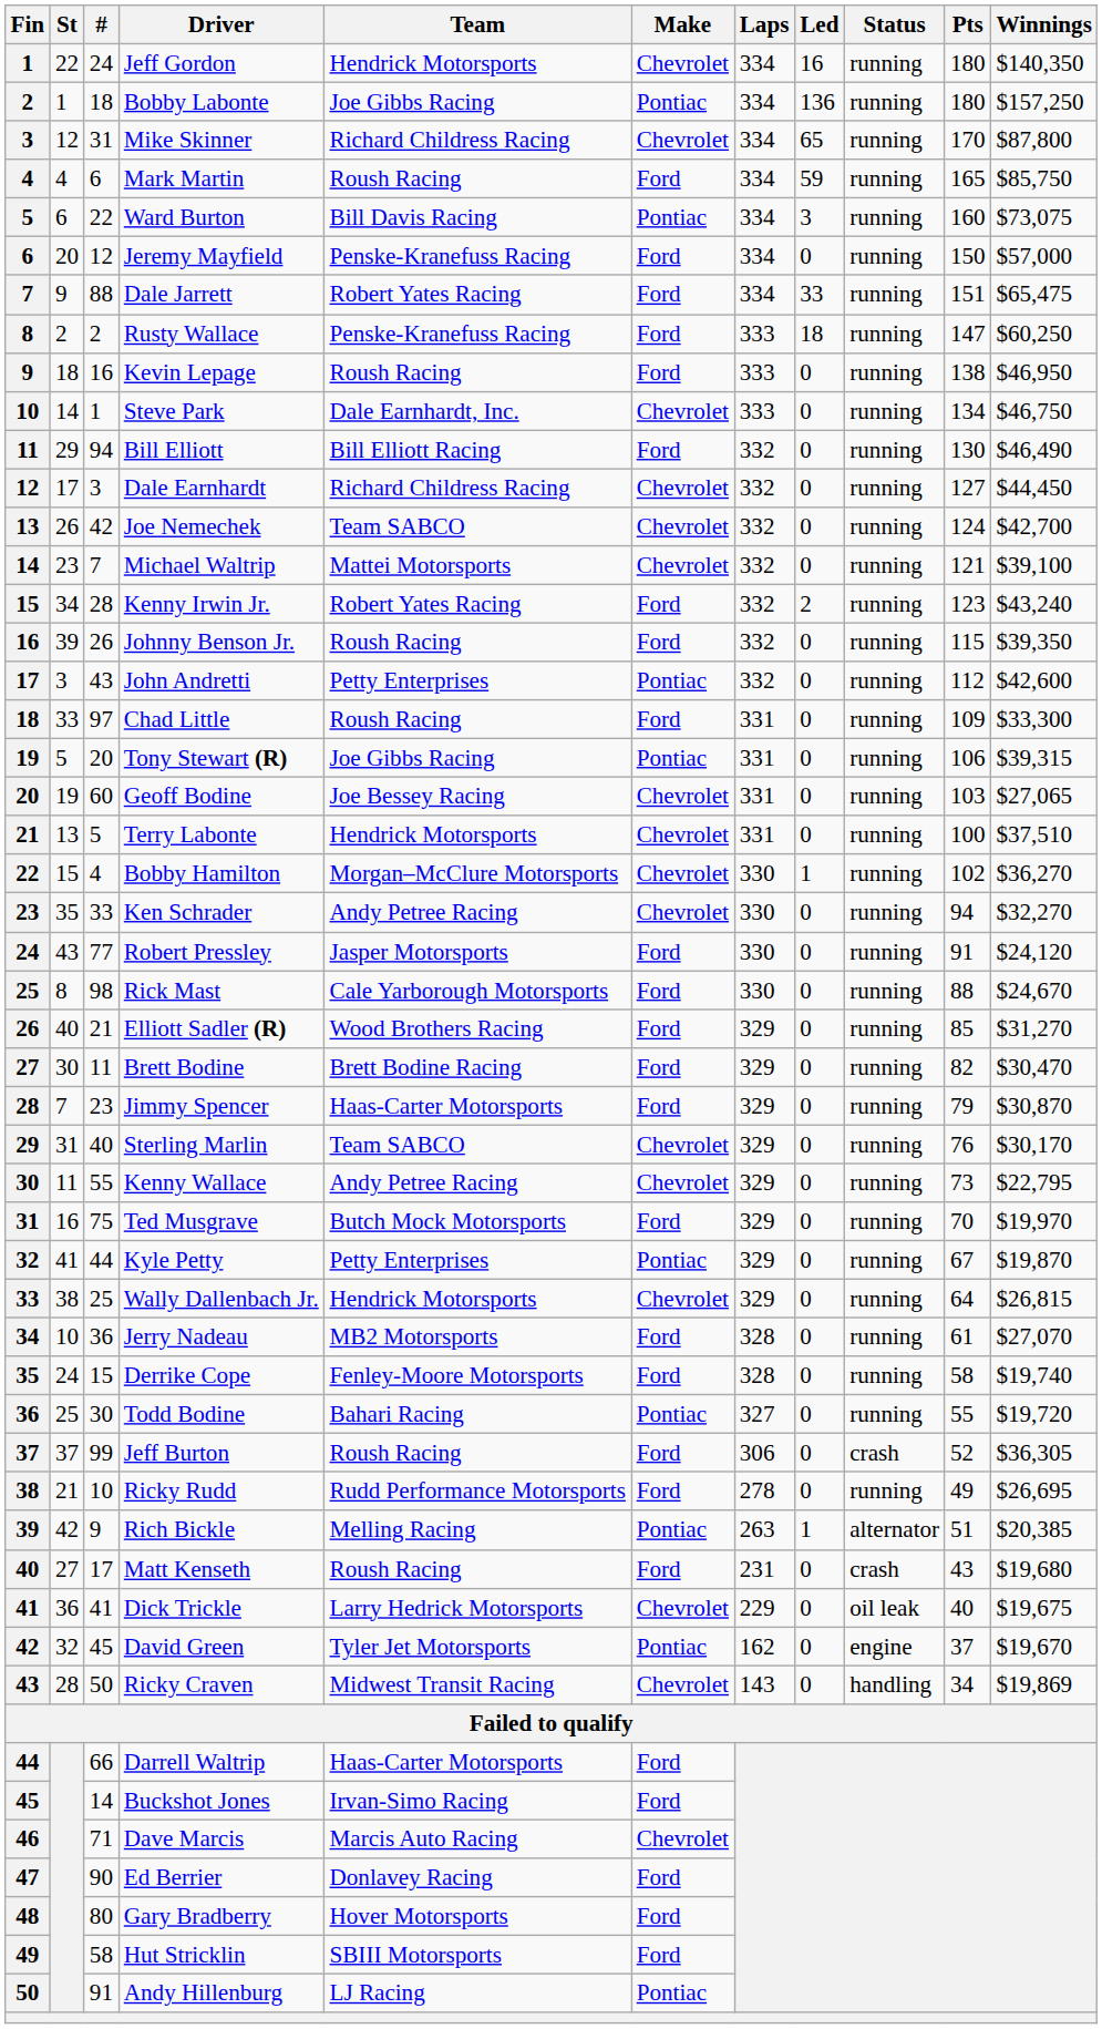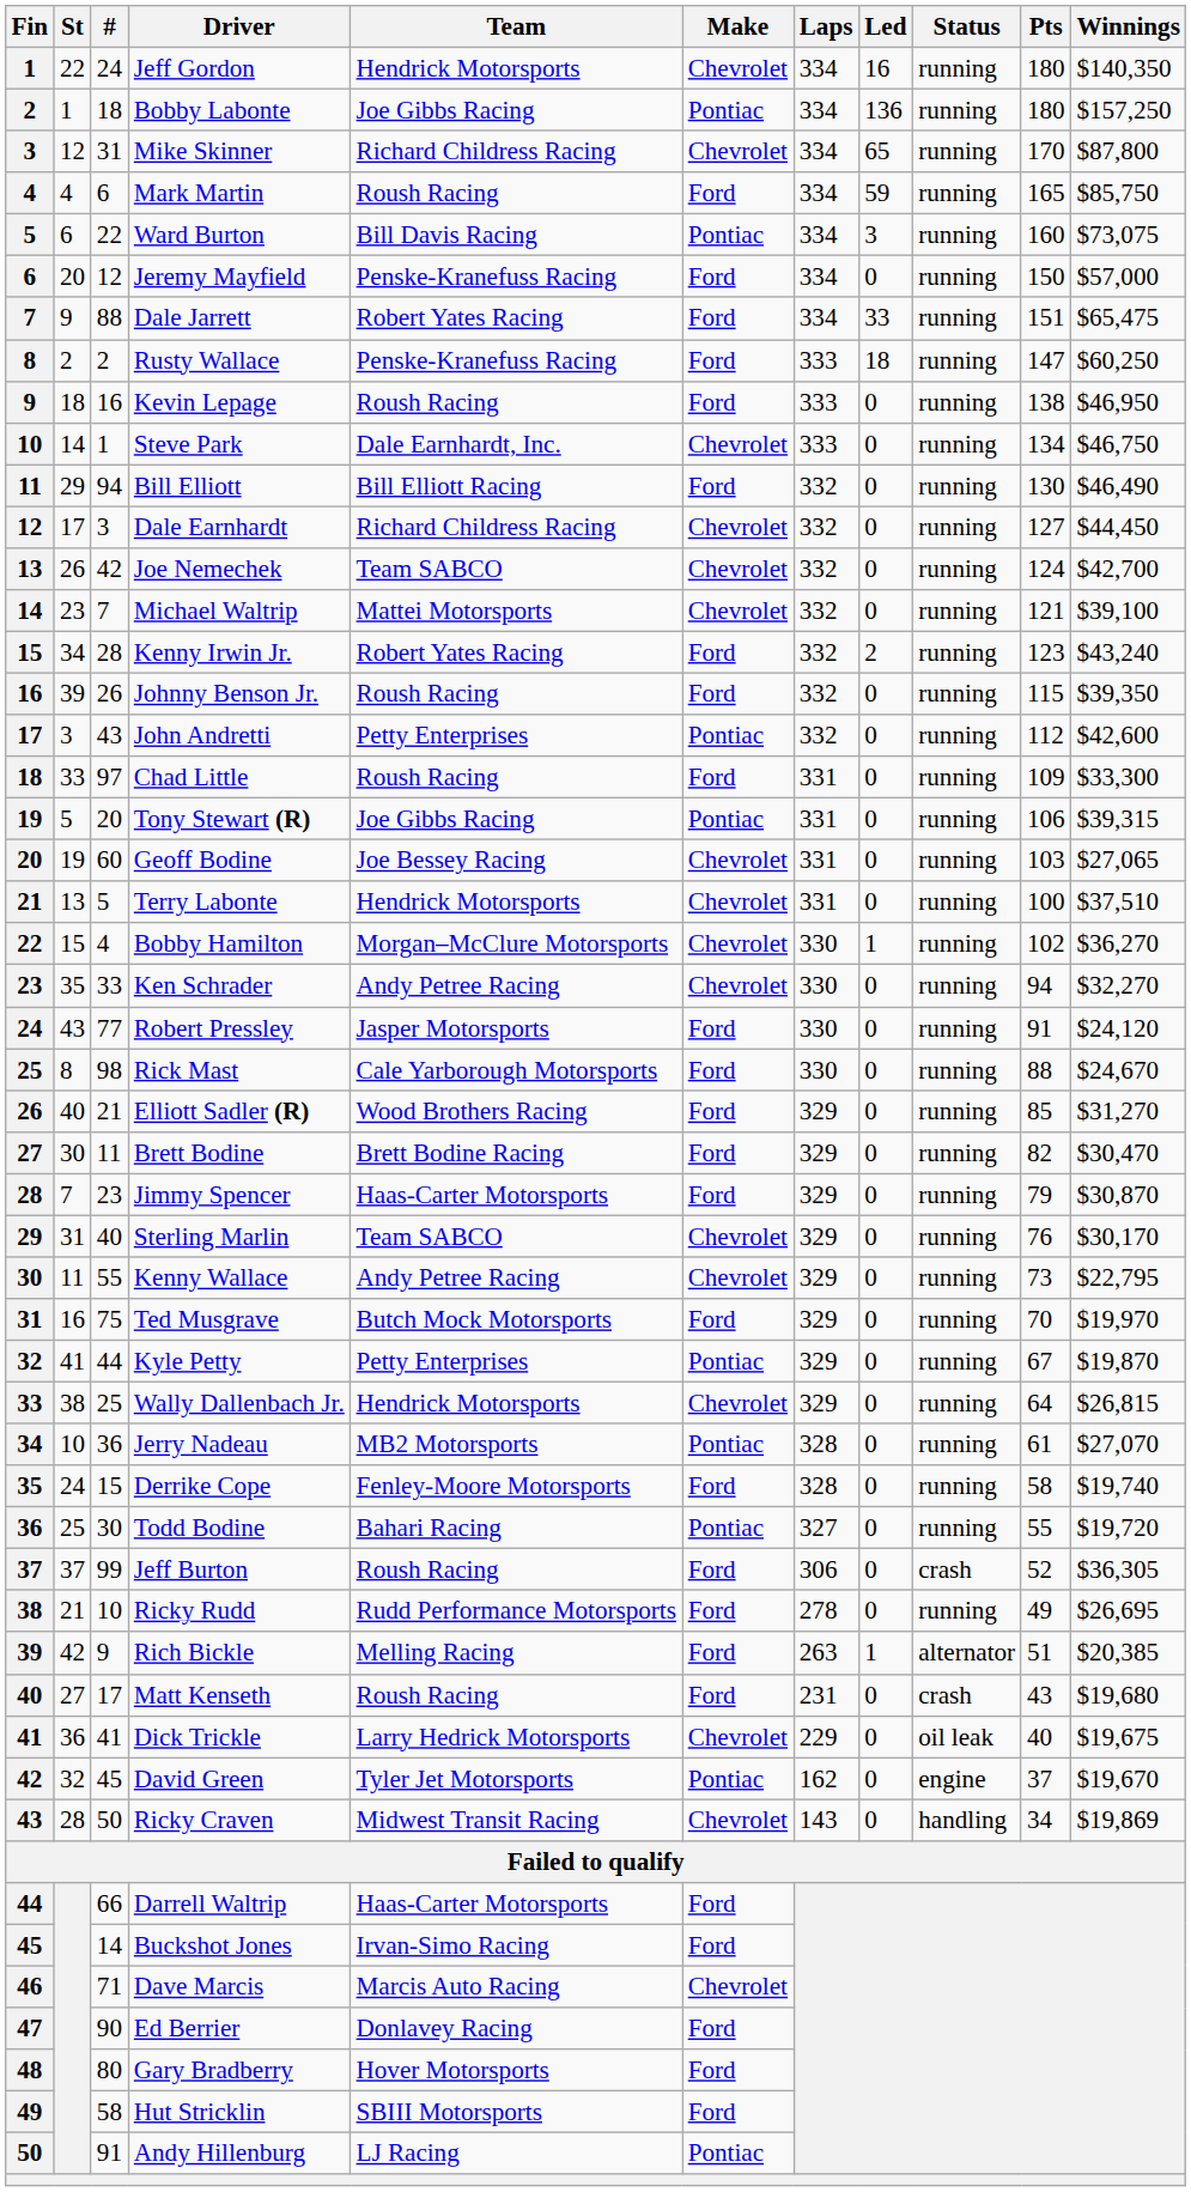Jerry Nadeau | Make: Ford -> Pontiac
Rich Bickle | Make: Pontiac -> Ford
